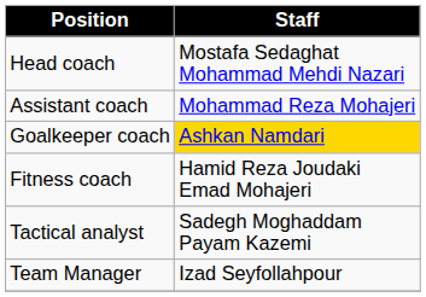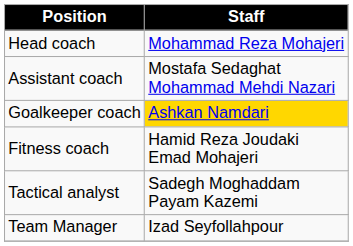Head coach | Staff: Mostafa Sedaghat Mohammad Mehdi Nazari -> Mohammad Reza Mohajeri
Assistant coach | Staff: Mohammad Reza Mohajeri -> Mostafa Sedaghat Mohammad Mehdi Nazari
